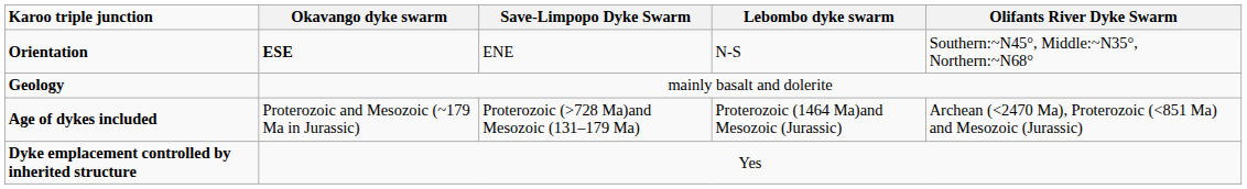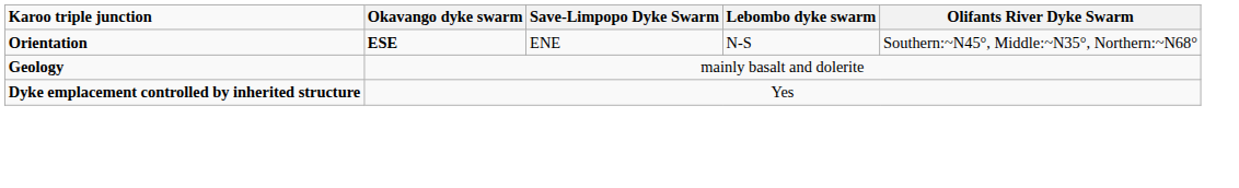- row: Age of dykes included | Proterozoic and Mesozoic (~179 Ma in Jurassic) | Proterozoic (>728 Ma)and Mesozoic (131–179 Ma) | Proterozoic (1464 Ma)and Mesozoic (Jurassic) | Archean (<2470 Ma), Proterozoic (<851 Ma) and Mesozoic (Jurassic)
